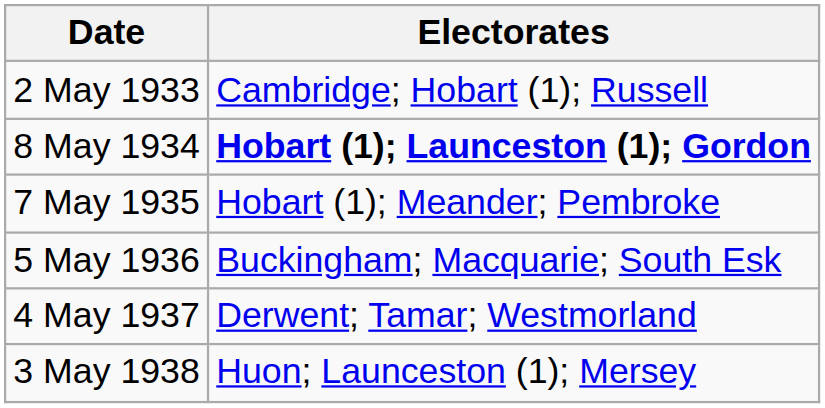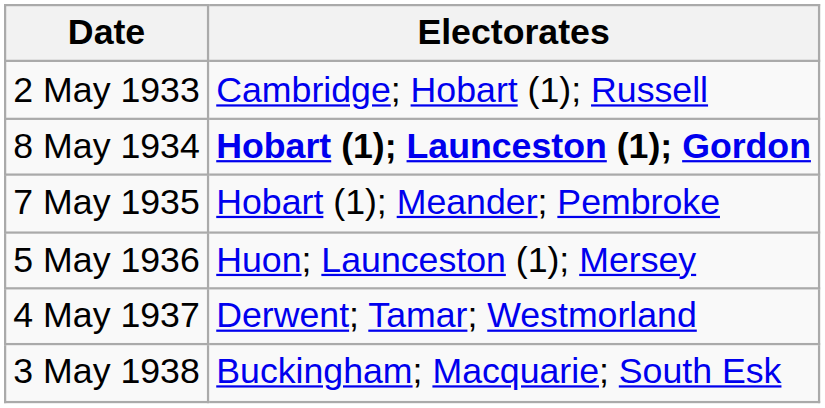5 May 1936 | Electorates: Buckingham; Macquarie; South Esk -> Huon; Launceston (1); Mersey
3 May 1938 | Electorates: Huon; Launceston (1); Mersey -> Buckingham; Macquarie; South Esk
